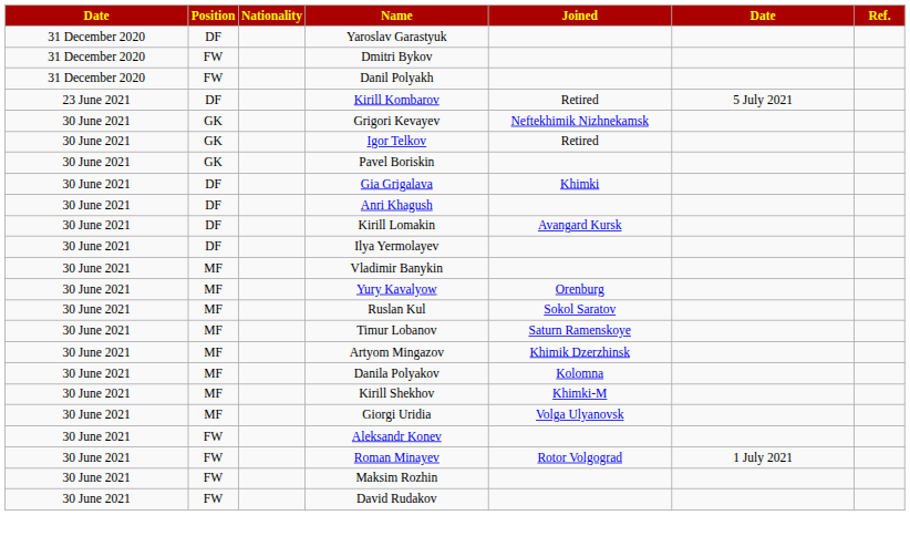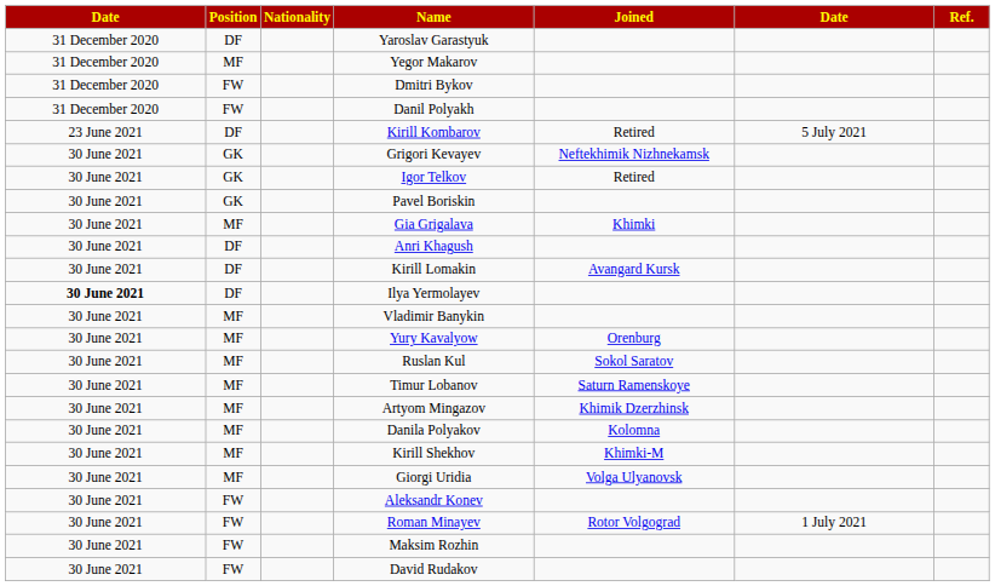+ row: 31 December 2020 | MF | Yegor Makarov
Gia Grigalava | Position: DF -> MF
Ilya Yermolayev | column 1: normal -> bold
